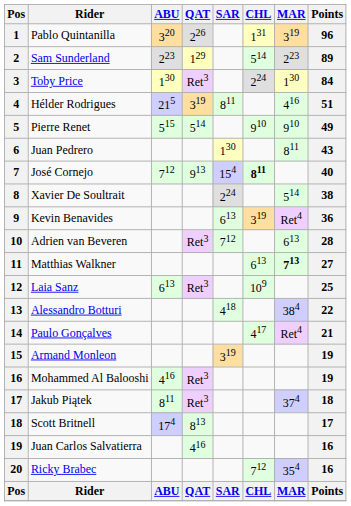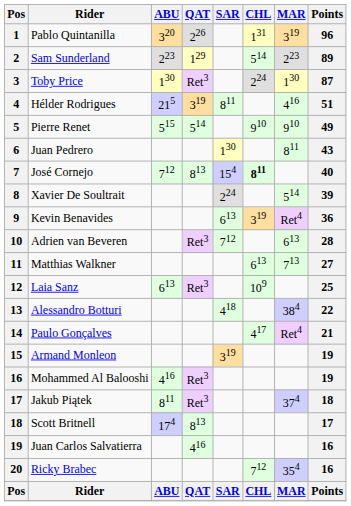Toby Price | Points: 84 -> 87
José Cornejo | QAT: 913 -> 813
Xavier De Soultrait | Points: 38 -> 39
Matthias Walkner | MAR: bold -> normal
